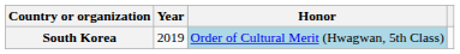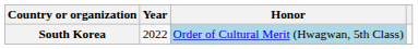South Korea | Year: 2019 -> 2022
